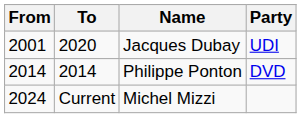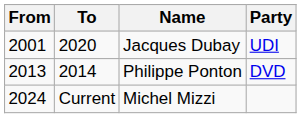Philippe Ponton | From: 2014 -> 2013
